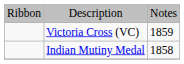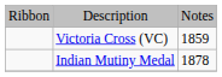Indian Mutiny Medal | column 3: 1858 -> 1878
